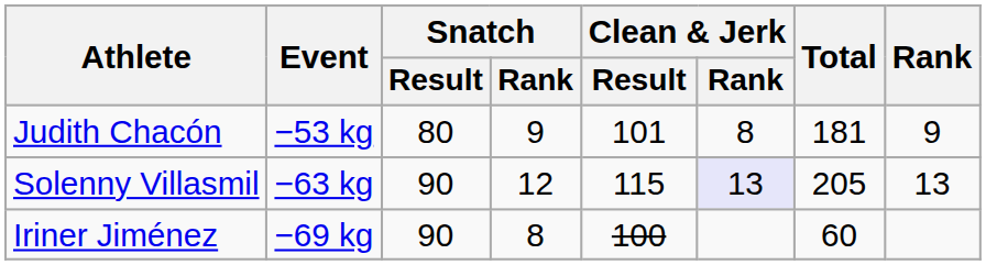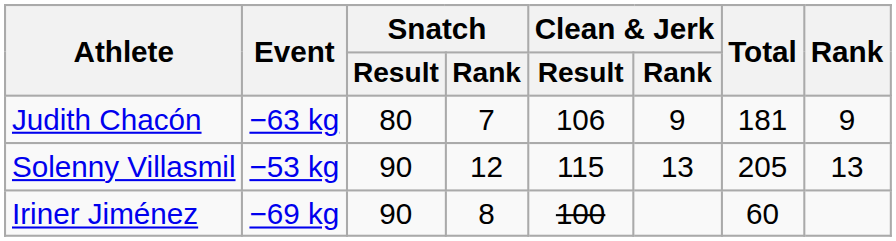Judith Chacón | Event: −53 kg -> −63 kg
Judith Chacón | Snatch / Rank: 9 -> 7
Judith Chacón | Clean & Jerk / Result: 101 -> 106
Judith Chacón | Clean & Jerk / Rank: 8 -> 9
Solenny Villasmil | Event: −63 kg -> −53 kg
Solenny Villasmil | Clean & Jerk / Rank: lavender background -> no background
